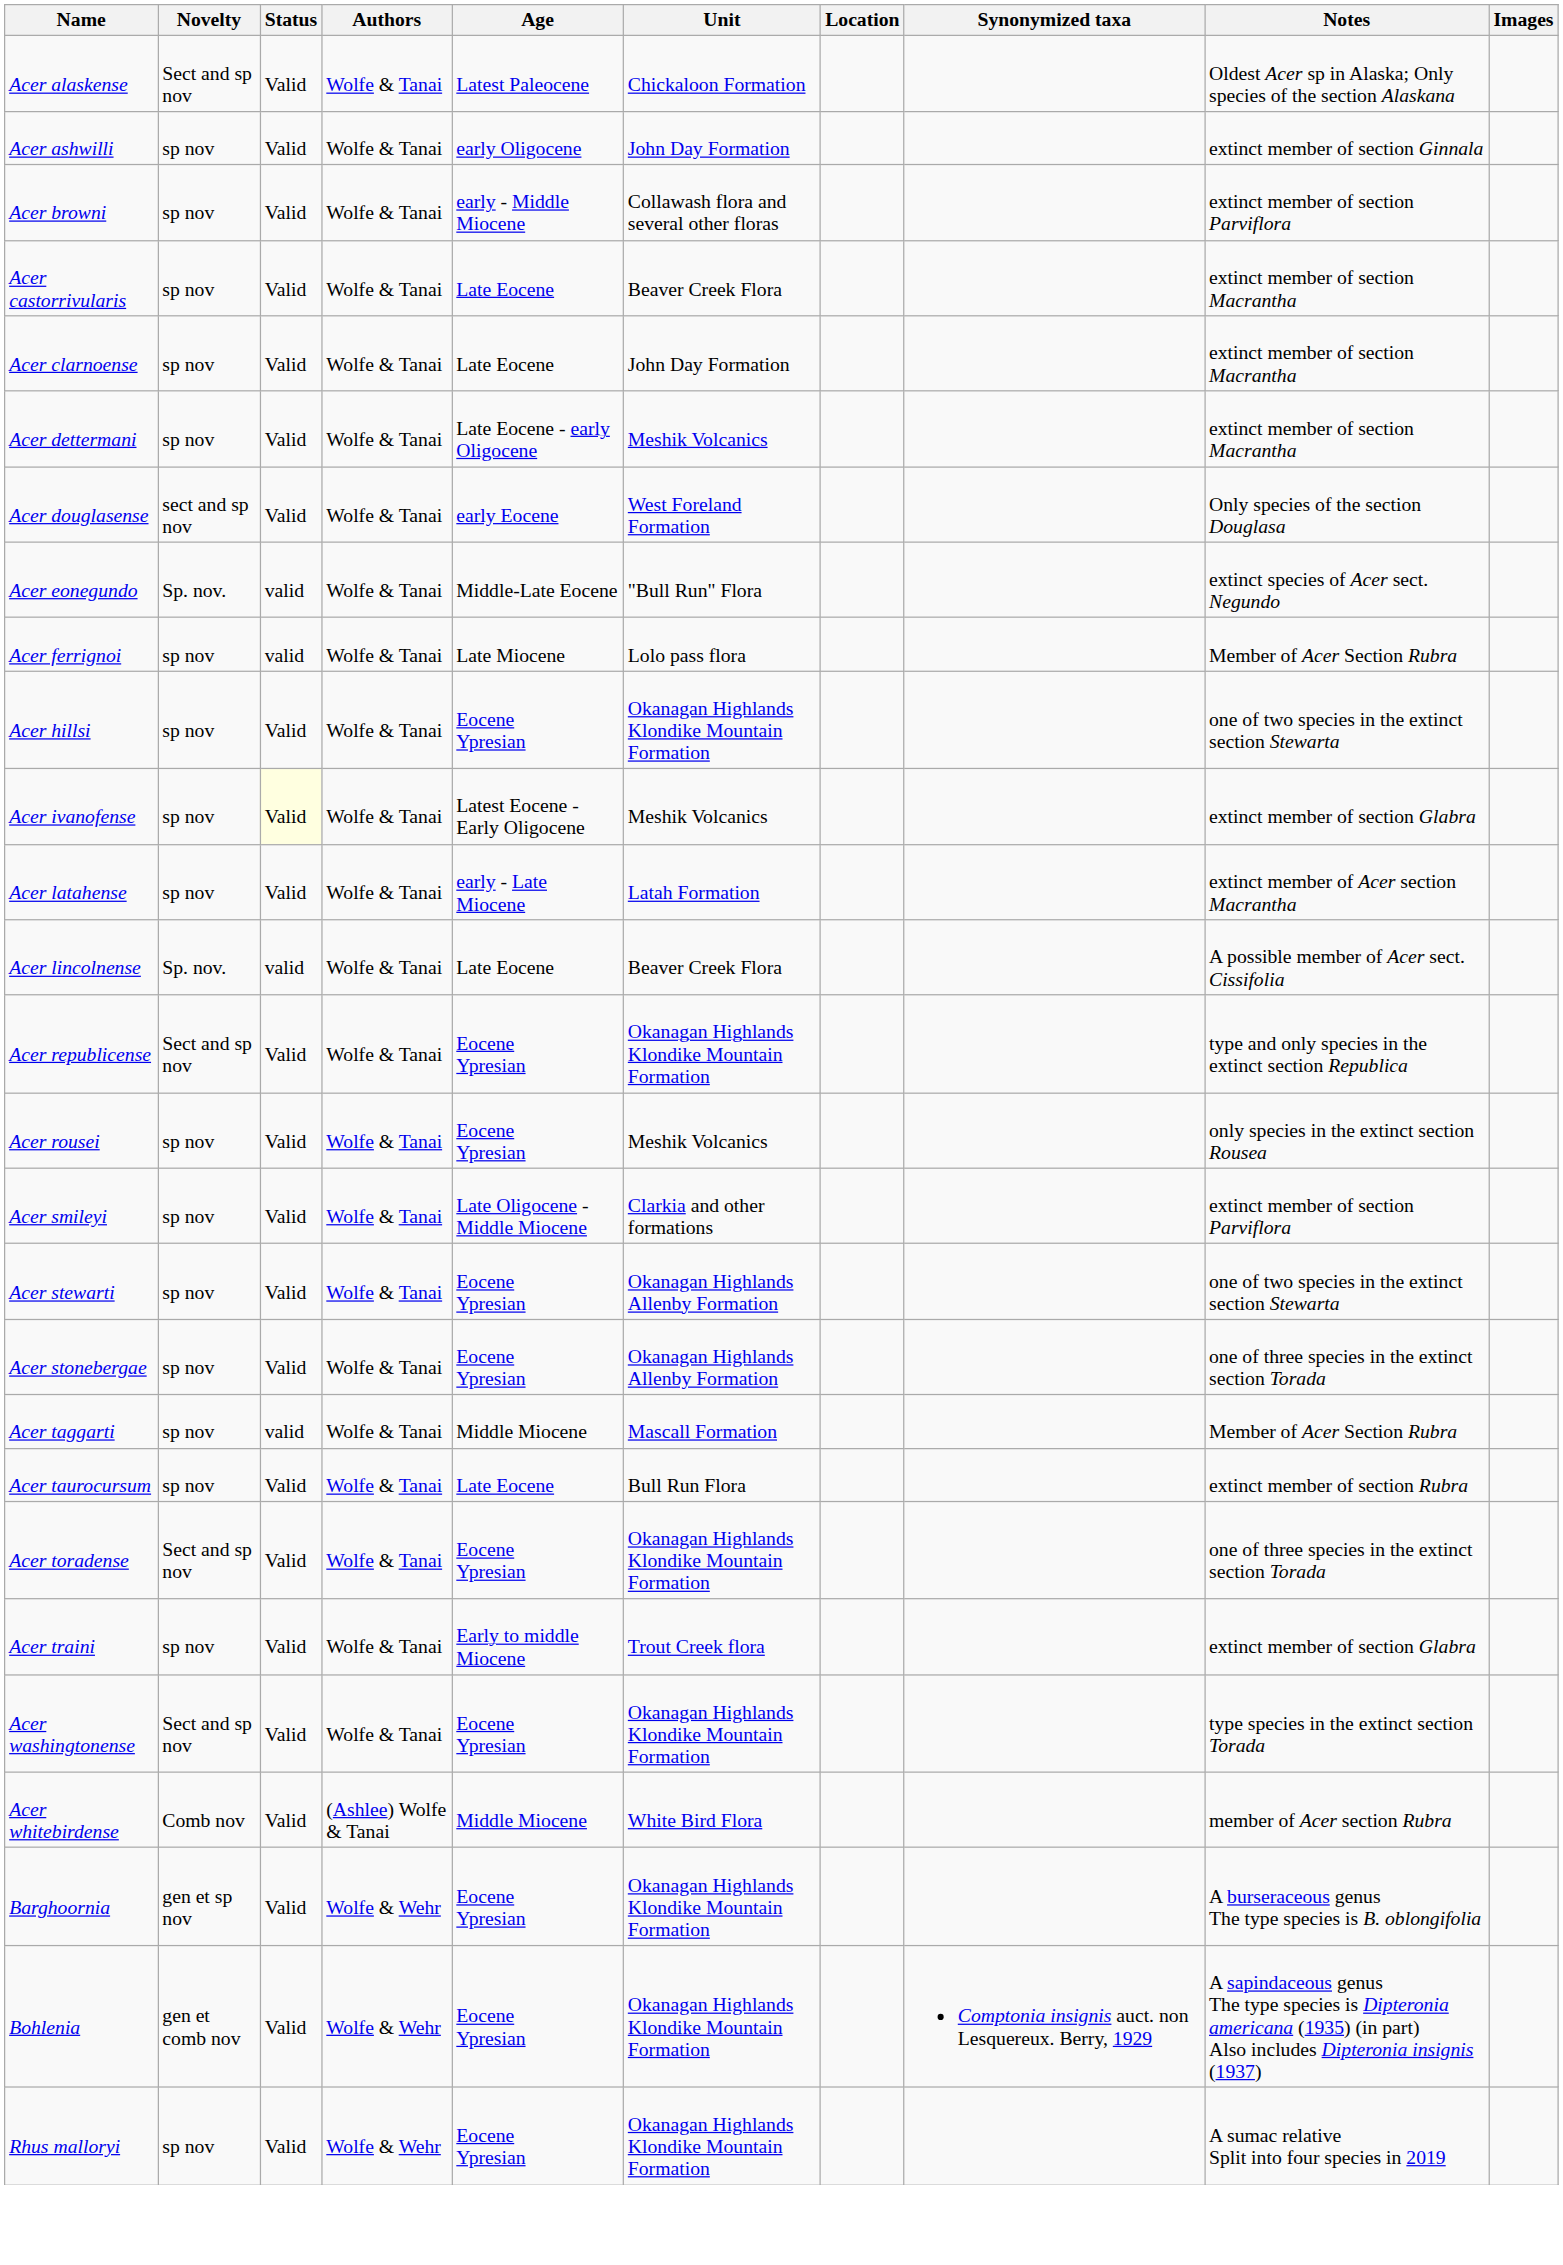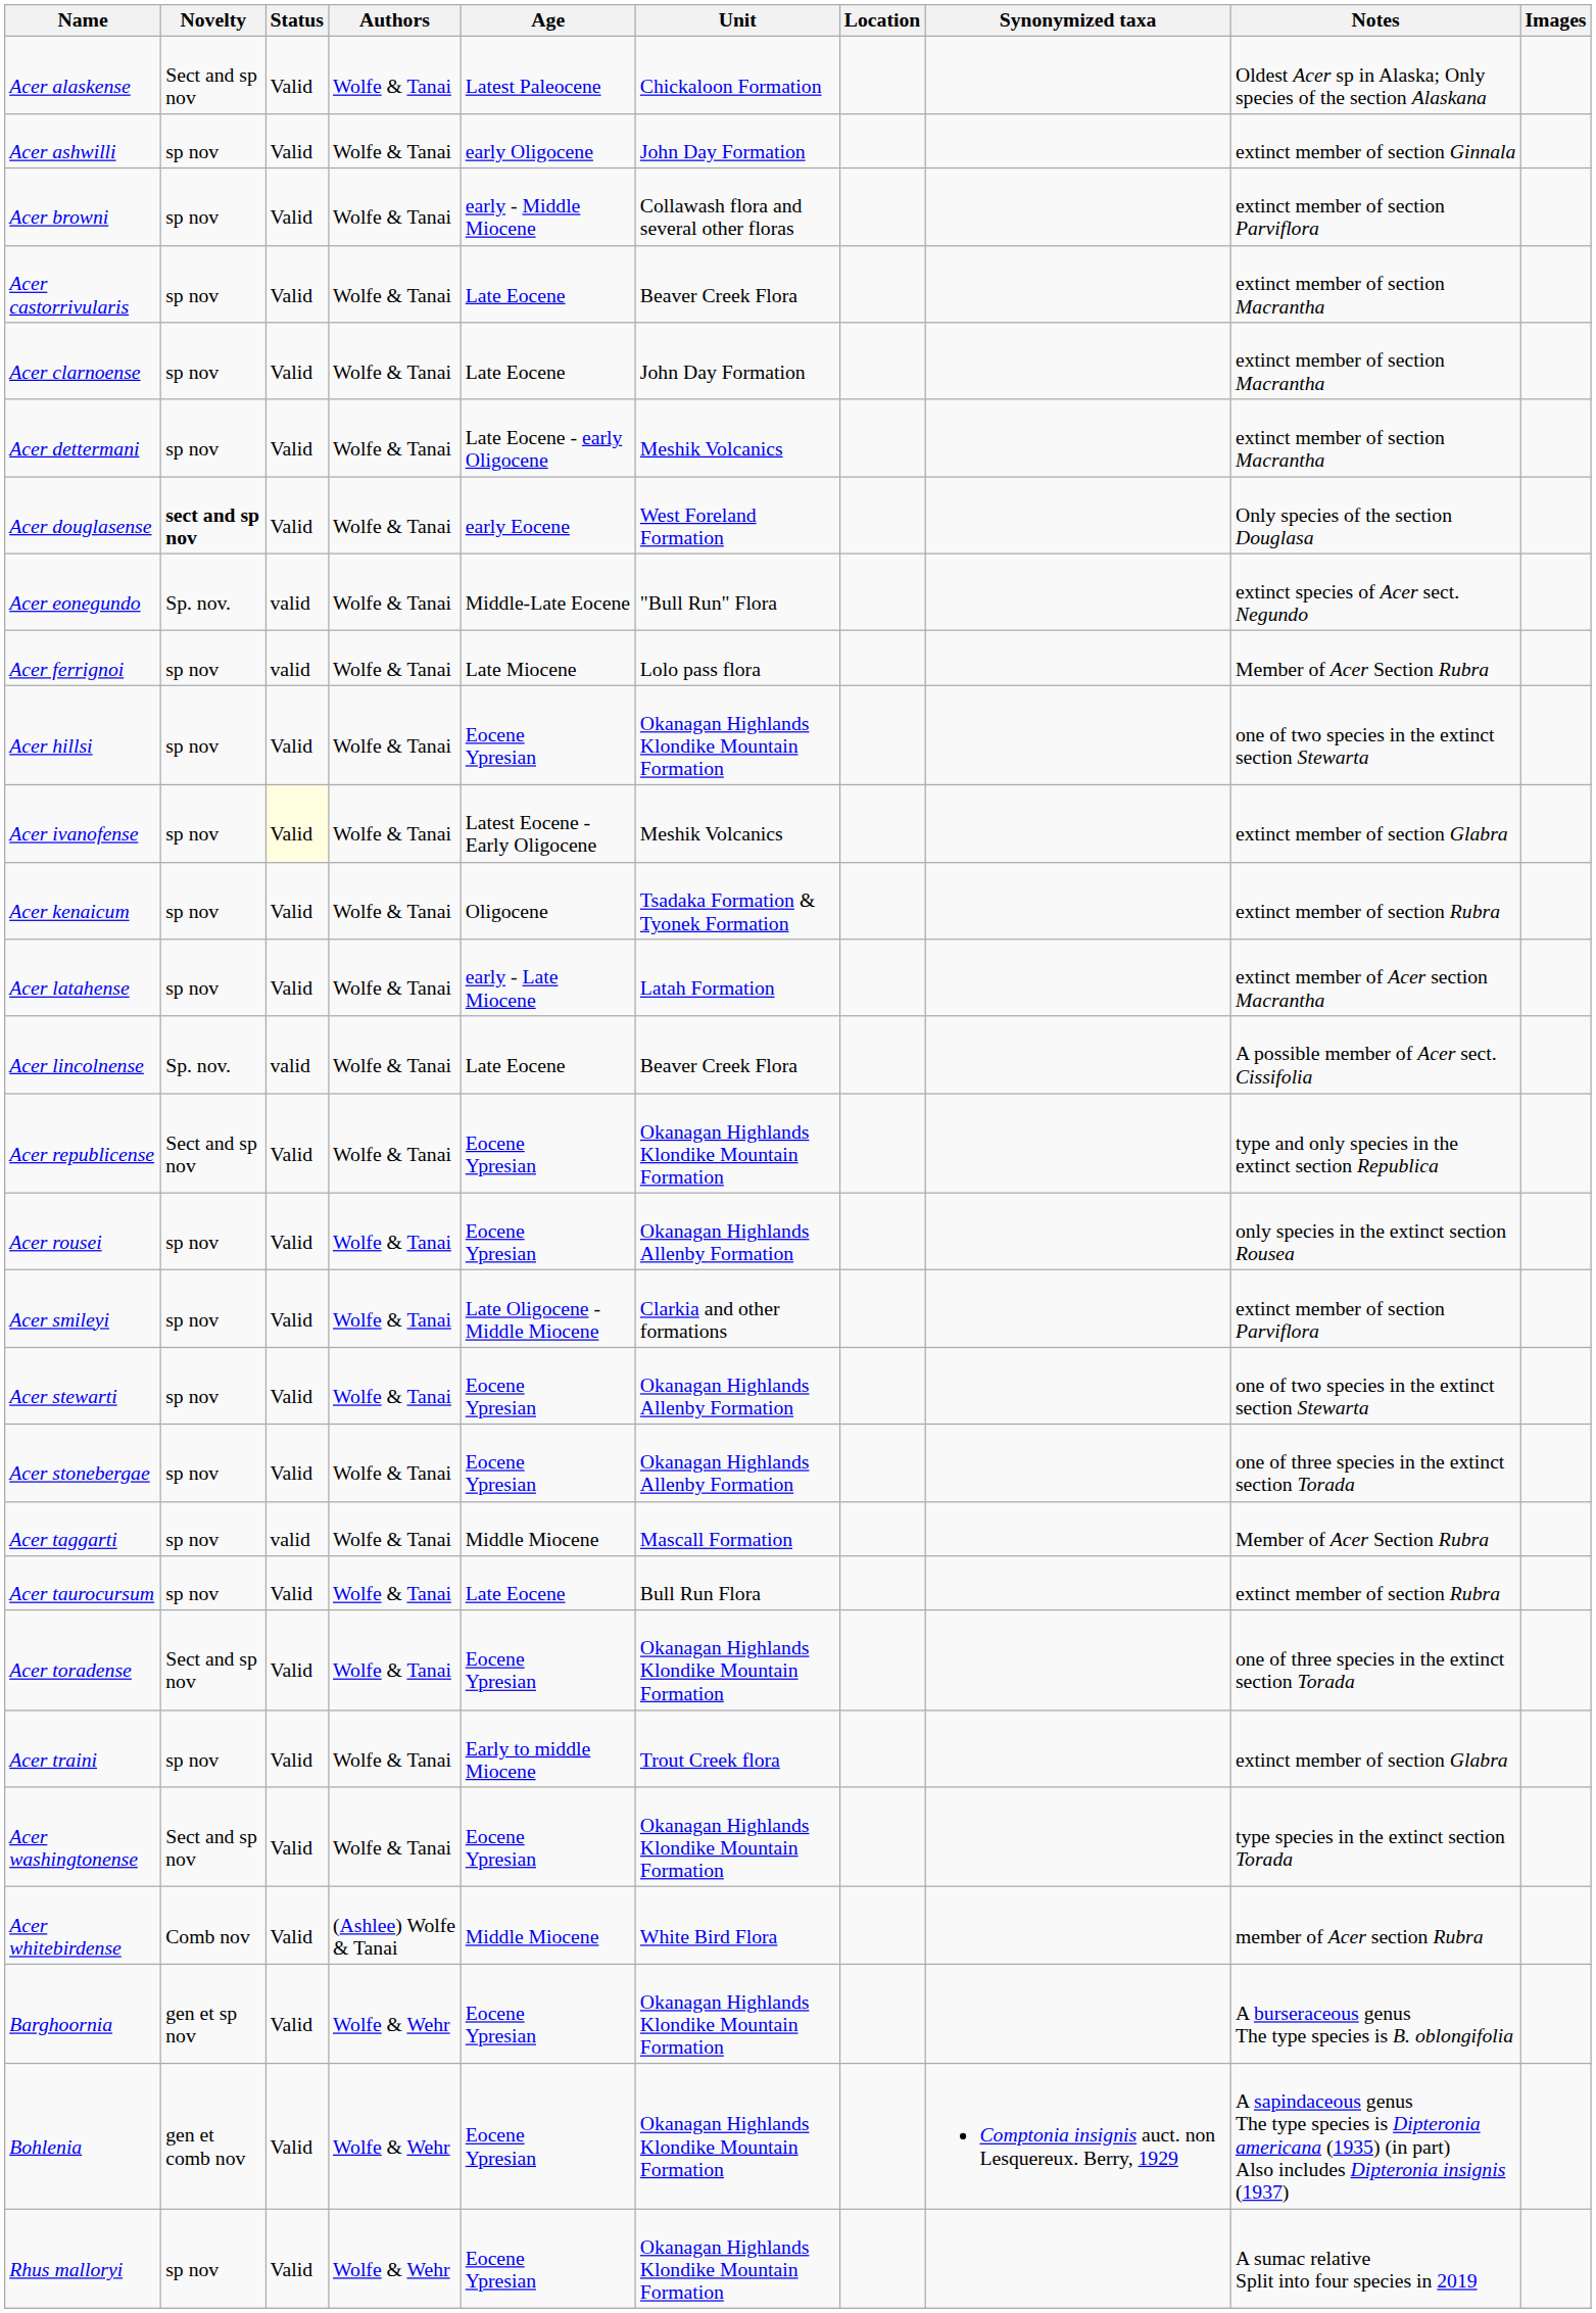Acer douglasense | Novelty: normal -> bold
+ row: Acer kenaicum | sp nov | Valid | Wolfe & Tanai | Oligocene | Tsadaka Formation & Tyonek Formation | extinct member of section Rubra
Acer rousei | Unit: Meshik Volcanics -> Okanagan Highlands Allenby Formation
